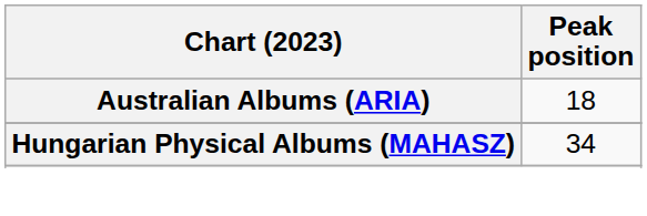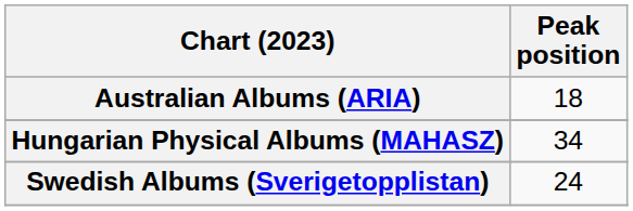+ row: Swedish Albums (Sverigetopplistan) | 24
